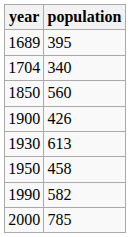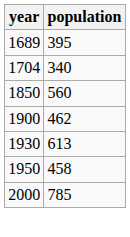1900 | population: 426 -> 462
- row: 1990 | 582
